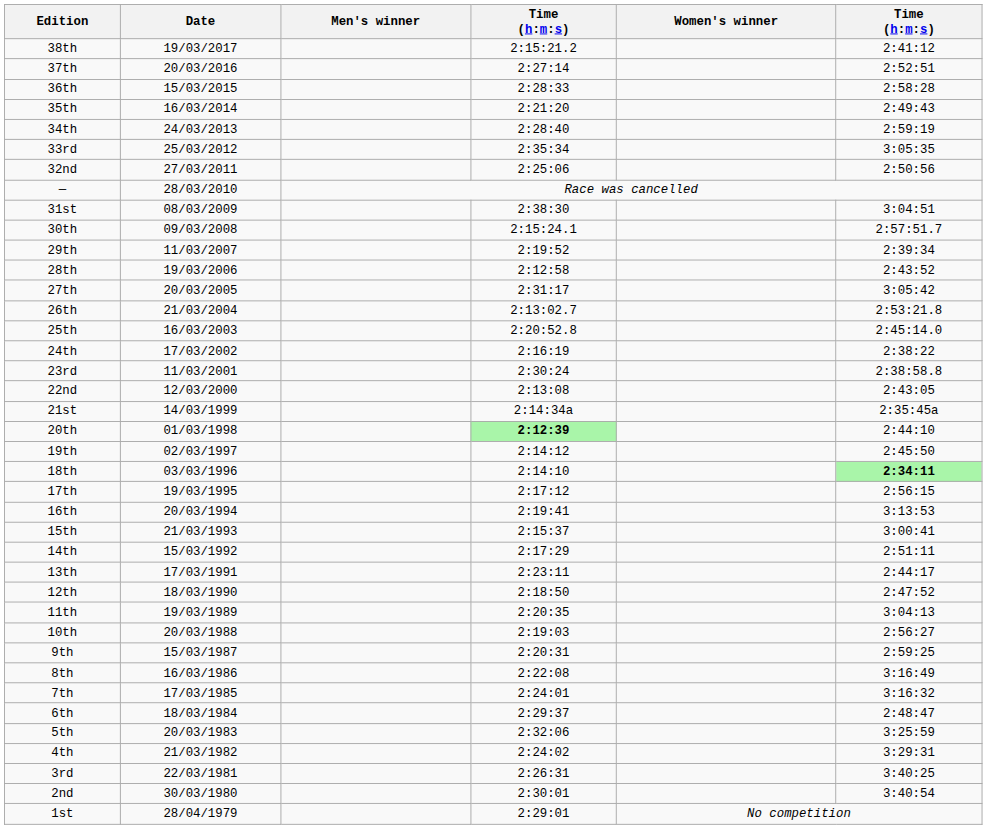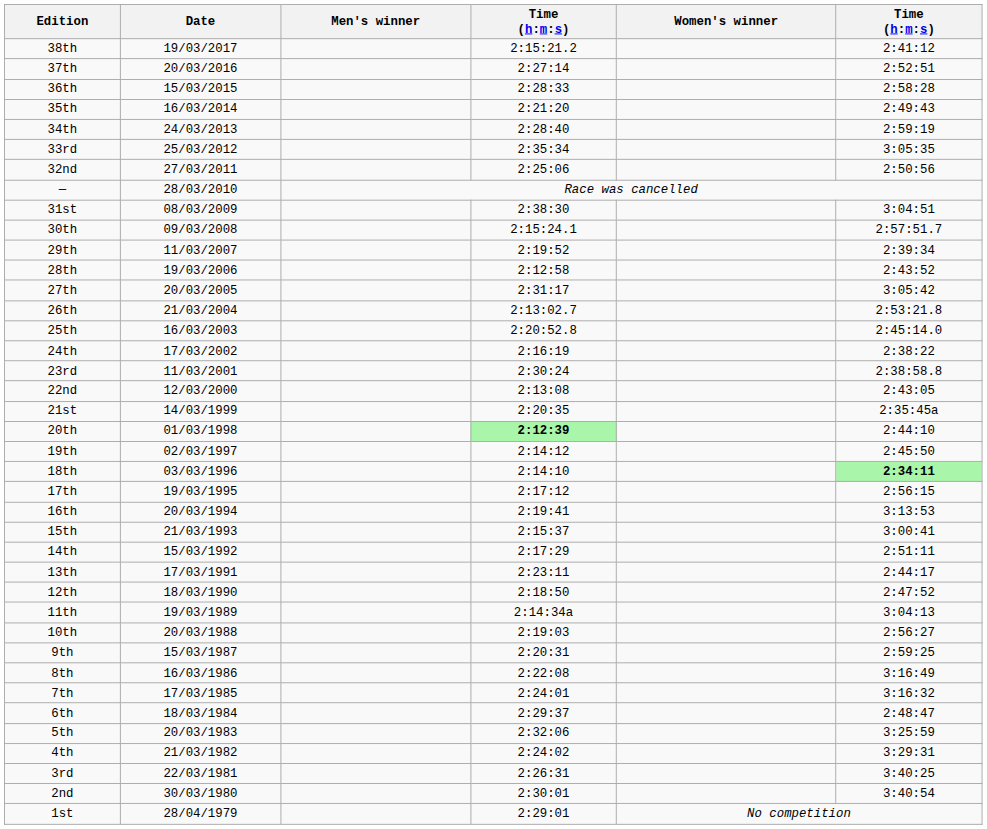21st | column 4: 2:14:34a -> 2:20:35
11th | column 4: 2:20:35 -> 2:14:34a
